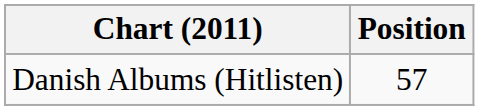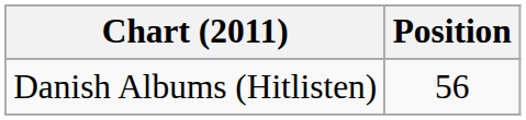Danish Albums (Hitlisten) | Position: 57 -> 56
